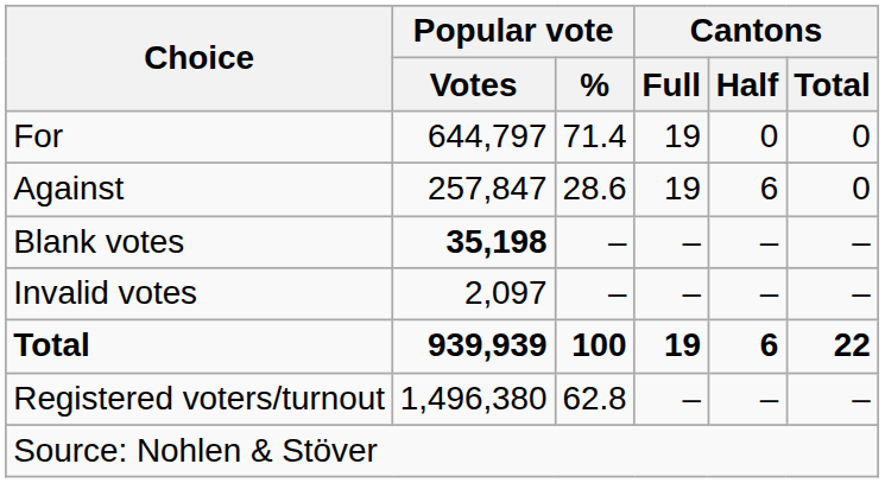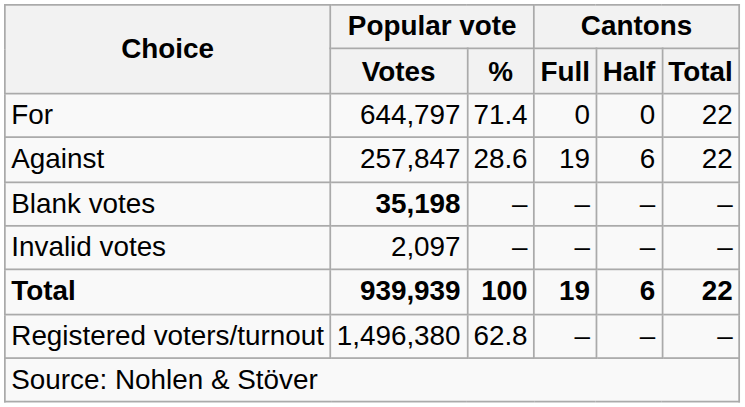For | Cantons / Full: 19 -> 0
For | Cantons / Total: 0 -> 22
Against | Cantons / Total: 0 -> 22
